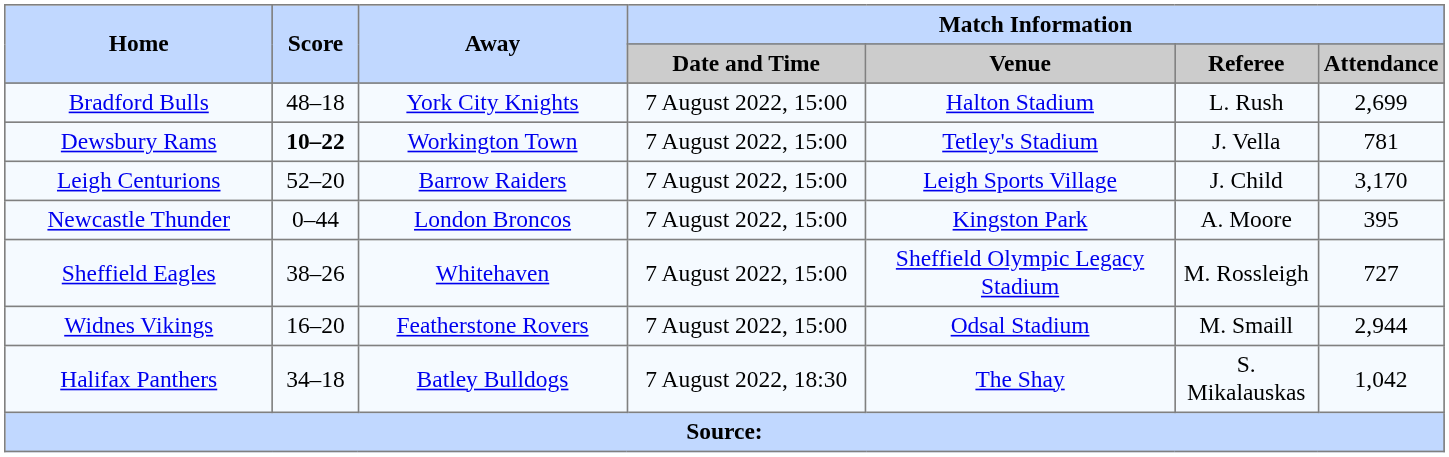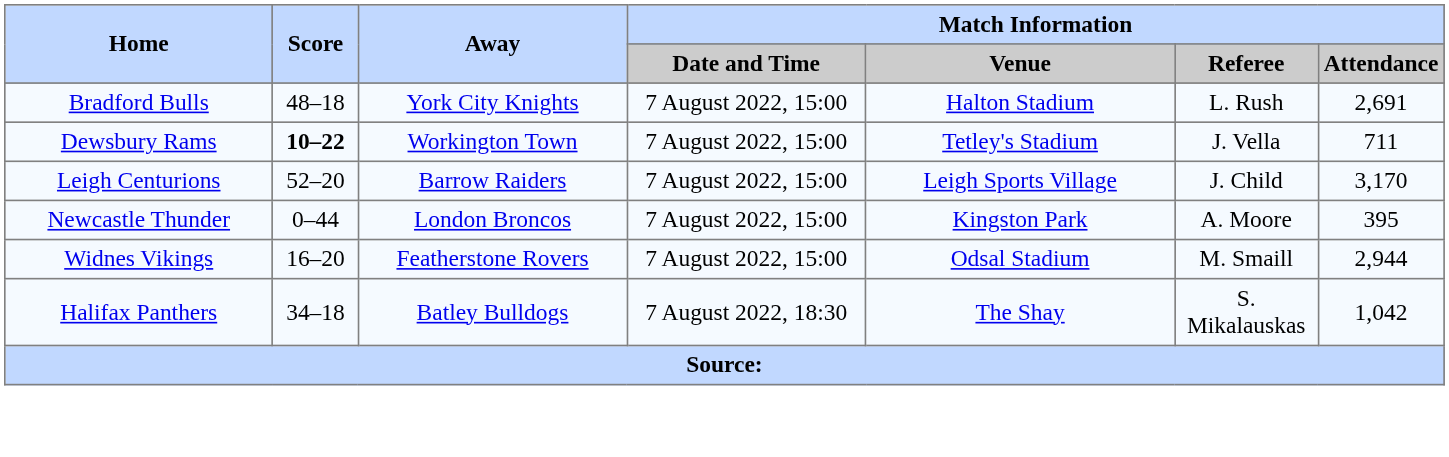Bradford Bulls | Match Information / Attendance: 2,699 -> 2,691
Dewsbury Rams | Match Information / Attendance: 781 -> 711
- row: Sheffield Eagles | 38–26 | Whitehaven | 7 August 2022, 15:00 | Sheffield Olympic Legacy Stadium | M. Rossleigh | 727
